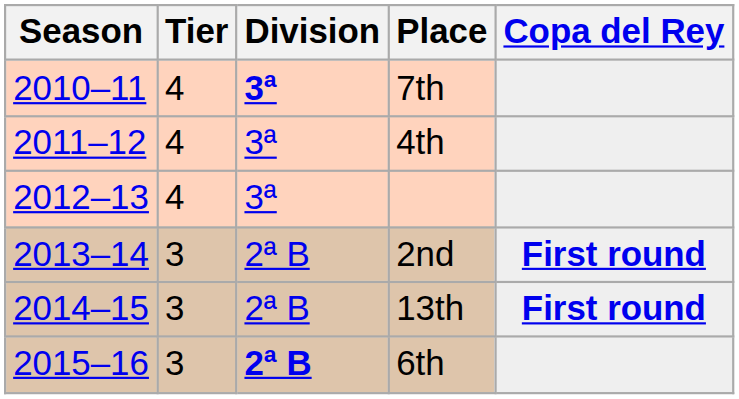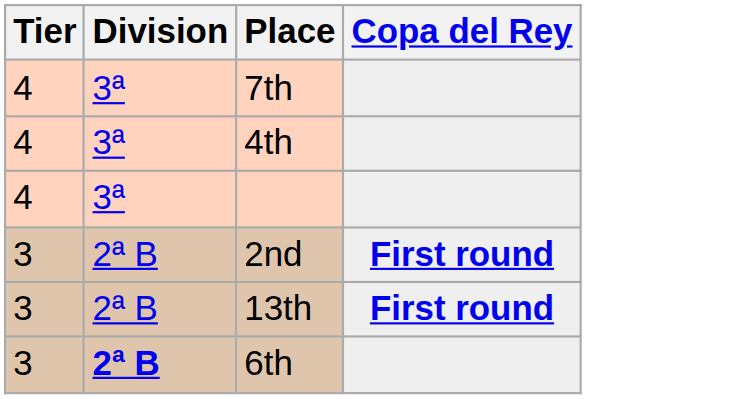- column: Season | 2010–11 | 2011–12 | 2012–13 | 2013–14 | 2014–15 | 2015–16
7th | Division: bold -> normal
